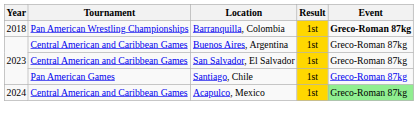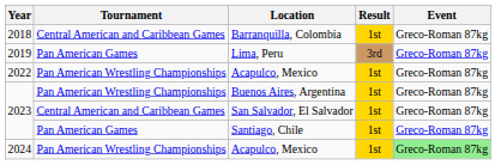Barranquilla, Colombia | Tournament: Pan American Wrestling Championships -> Central American and Caribbean Games
Barranquilla, Colombia | Event: bold -> normal
+ row: 2019 | Pan American Games | Lima, Peru | 3rd | Greco-Roman 87kg
+ row: 2022 | Pan American Wrestling Championships | Acapulco, Mexico | 1st | Greco-Roman 87kg
Buenos Aires, Argentina | Tournament: Central American and Caribbean Games -> Pan American Wrestling Championships
2024 / Acapulco, Mexico | Tournament: Central American and Caribbean Games -> Pan American Wrestling Championships
